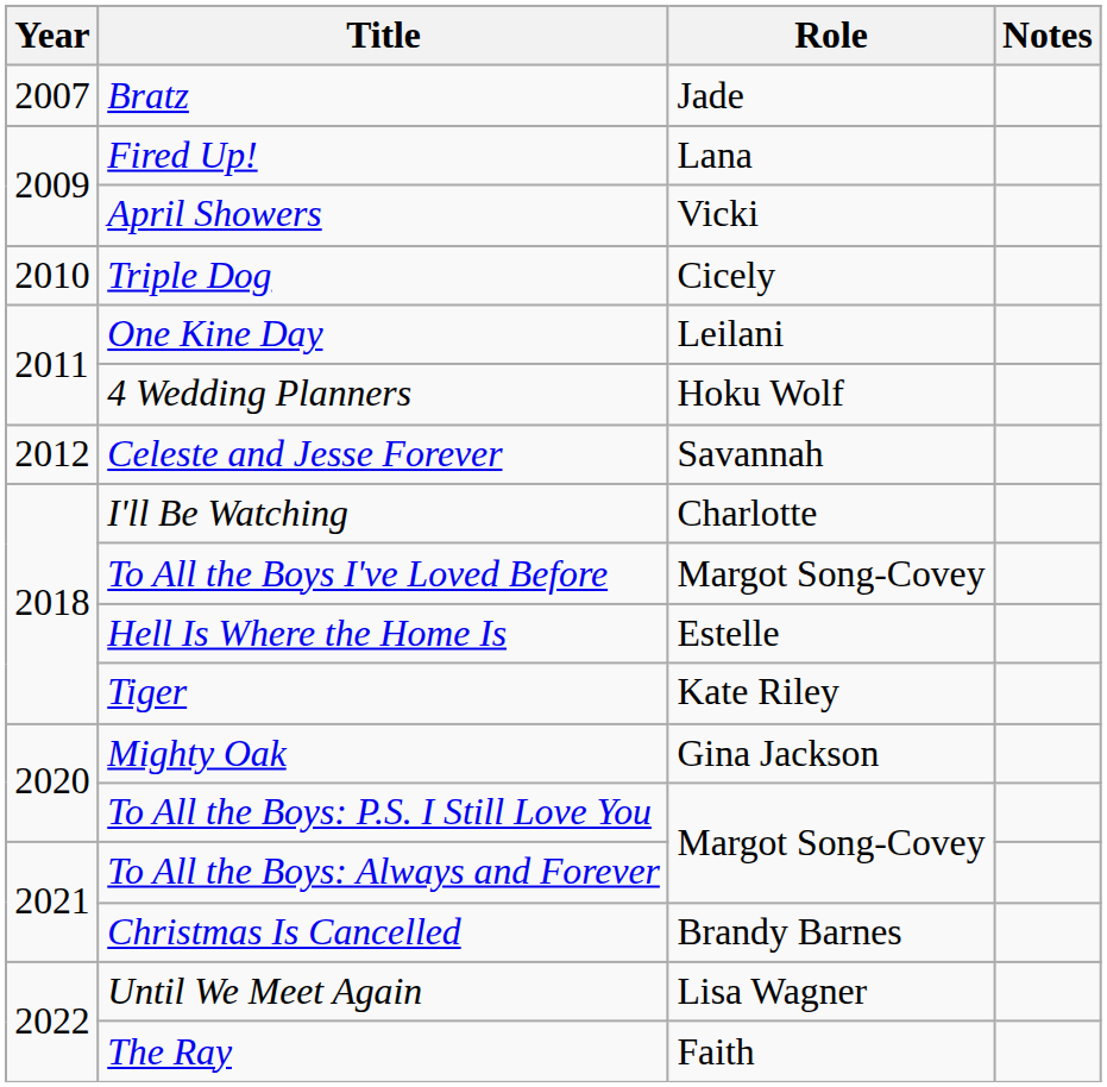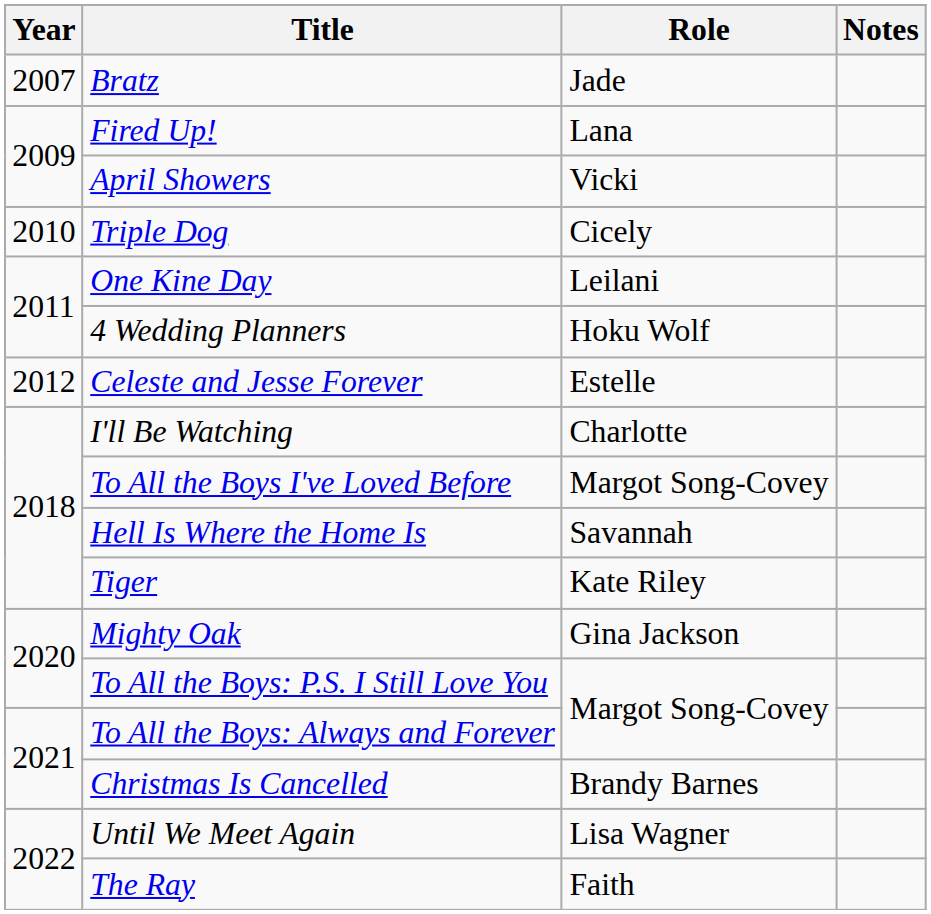Celeste and Jesse Forever | Role: Savannah -> Estelle
Hell Is Where the Home Is | Role: Estelle -> Savannah
